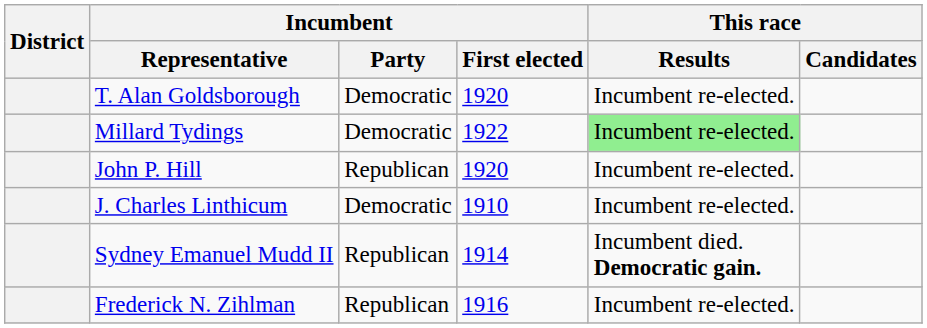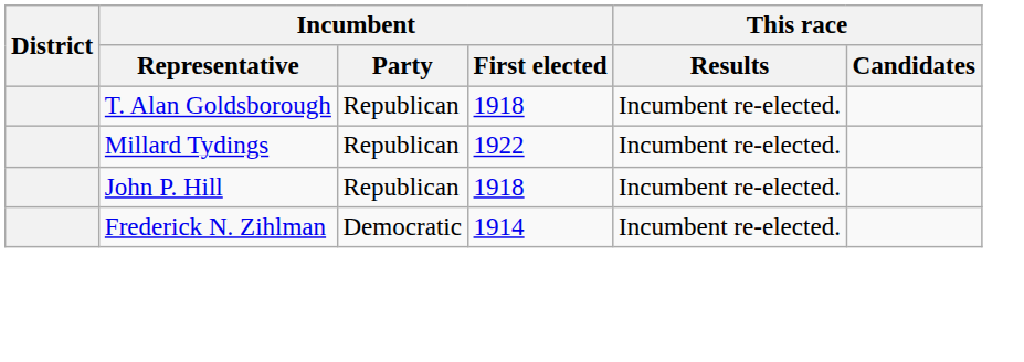T. Alan Goldsborough | Incumbent / Party: Democratic -> Republican
T. Alan Goldsborough | Incumbent / First elected: 1920 -> 1918
Millard Tydings | Incumbent / Party: Democratic -> Republican
Millard Tydings | This race / Results: lightgreen background -> no background
John P. Hill | Incumbent / First elected: 1920 -> 1918
- row: J. Charles Linthicum | Democratic | 1910 | Incumbent re-elected.
- row: Sydney Emanuel Mudd II | Republican | 1914 | Incumbent died. Democratic gain.
Frederick N. Zihlman | Incumbent / Party: Republican -> Democratic
Frederick N. Zihlman | Incumbent / First elected: 1916 -> 1914
